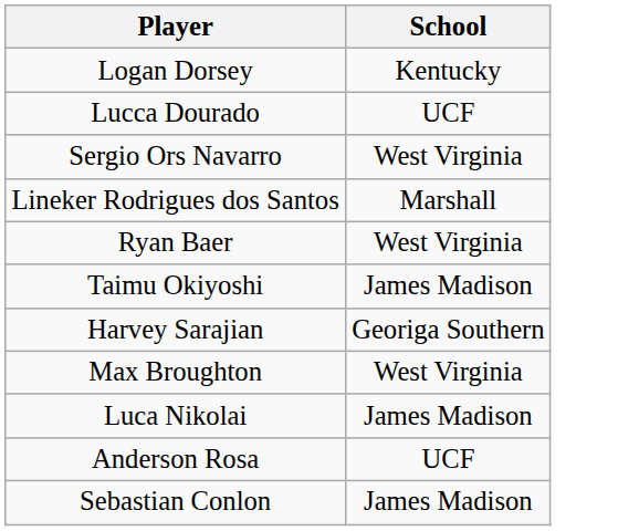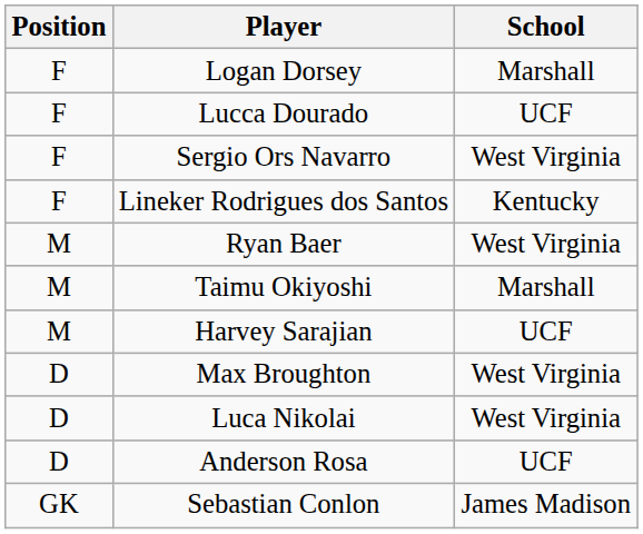+ column: Position | F | F | F | F | M | M | M | D | D | D | GK
Logan Dorsey | School: Kentucky -> Marshall
Lineker Rodrigues dos Santos | School: Marshall -> Kentucky
Taimu Okiyoshi | School: James Madison -> Marshall
Harvey Sarajian | School: Georiga Southern -> UCF
Luca Nikolai | School: James Madison -> West Virginia
